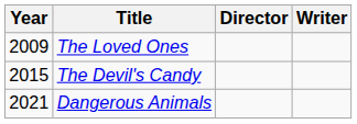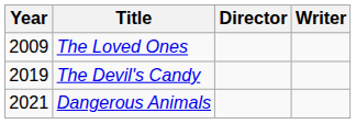The Devil's Candy | Year: 2015 -> 2019
